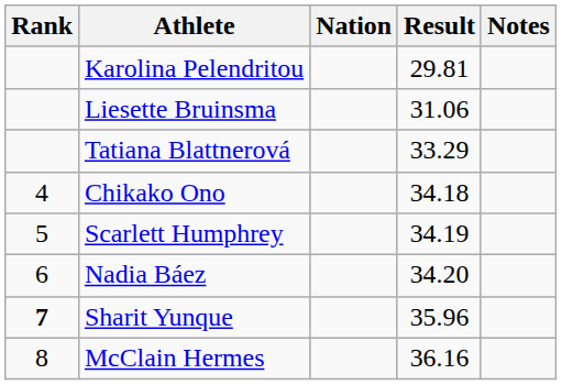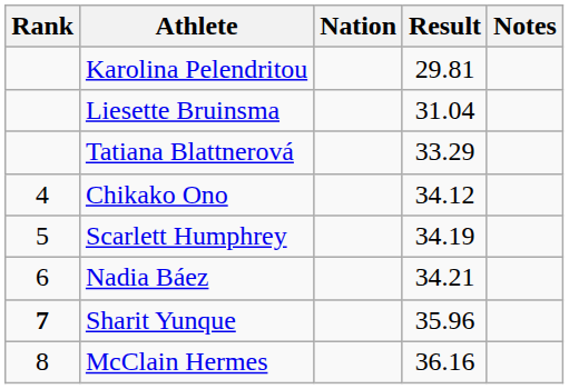Liesette Bruinsma | Result: 31.06 -> 31.04
Chikako Ono | Result: 34.18 -> 34.12
Nadia Báez | Result: 34.20 -> 34.21
